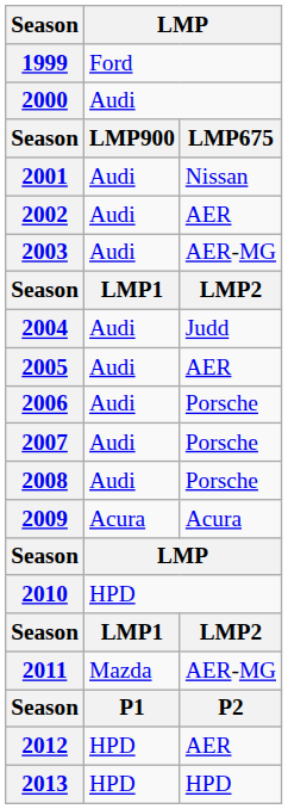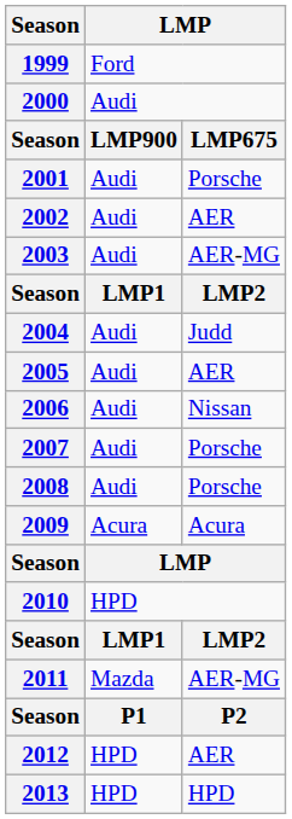2001 | column 3: Nissan -> Porsche
2006 | column 3: Porsche -> Nissan
